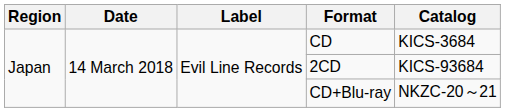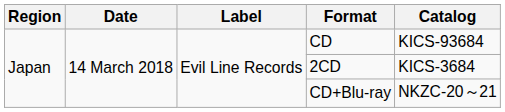CD | Catalog: KICS-3684 -> KICS-93684
2CD | Catalog: KICS-93684 -> KICS-3684
